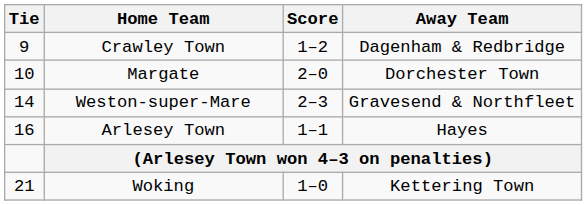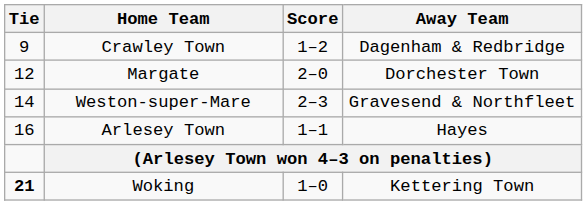Margate | Tie: 10 -> 12
Woking | Tie: normal -> bold
